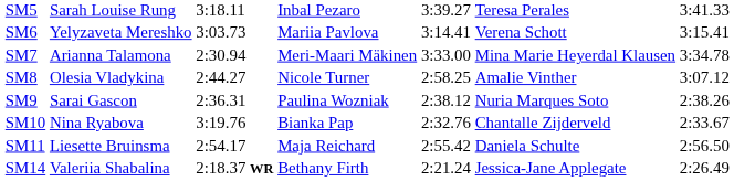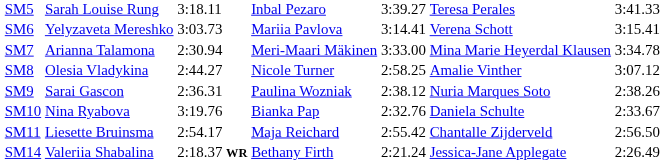SM10 | column 6: Chantalle Zijderveld -> Daniela Schulte
SM11 | column 6: Daniela Schulte -> Chantalle Zijderveld
